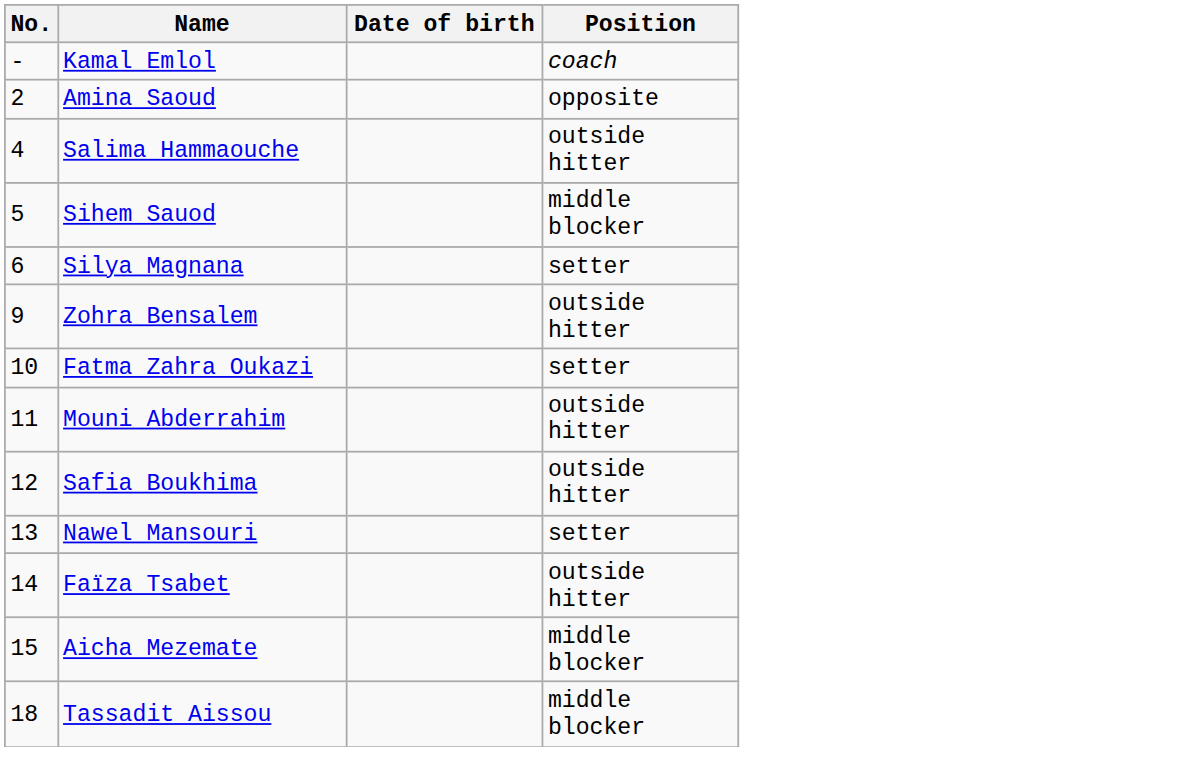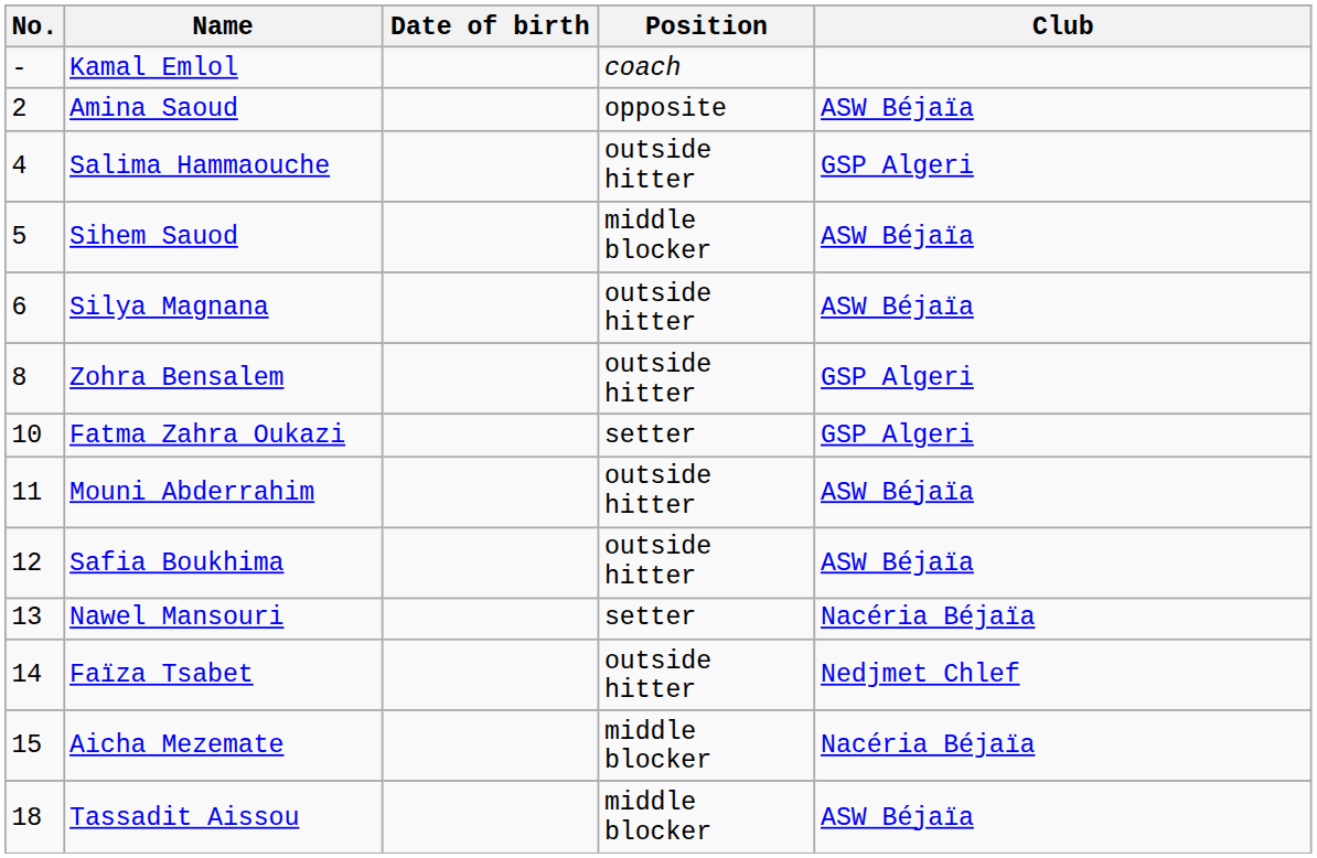+ column: Club | ASW Béjaïa | GSP Algeri | ASW Béjaïa | ASW Béjaïa | GSP Algeri | GSP Algeri | ASW Béjaïa | ASW Béjaïa | Nacéria Béjaïa | Nedjmet Chlef | Nacéria Béjaïa | ASW Béjaïa
Silya Magnana | Position: setter -> outside hitter
Zohra Bensalem | No.: 9 -> 8
